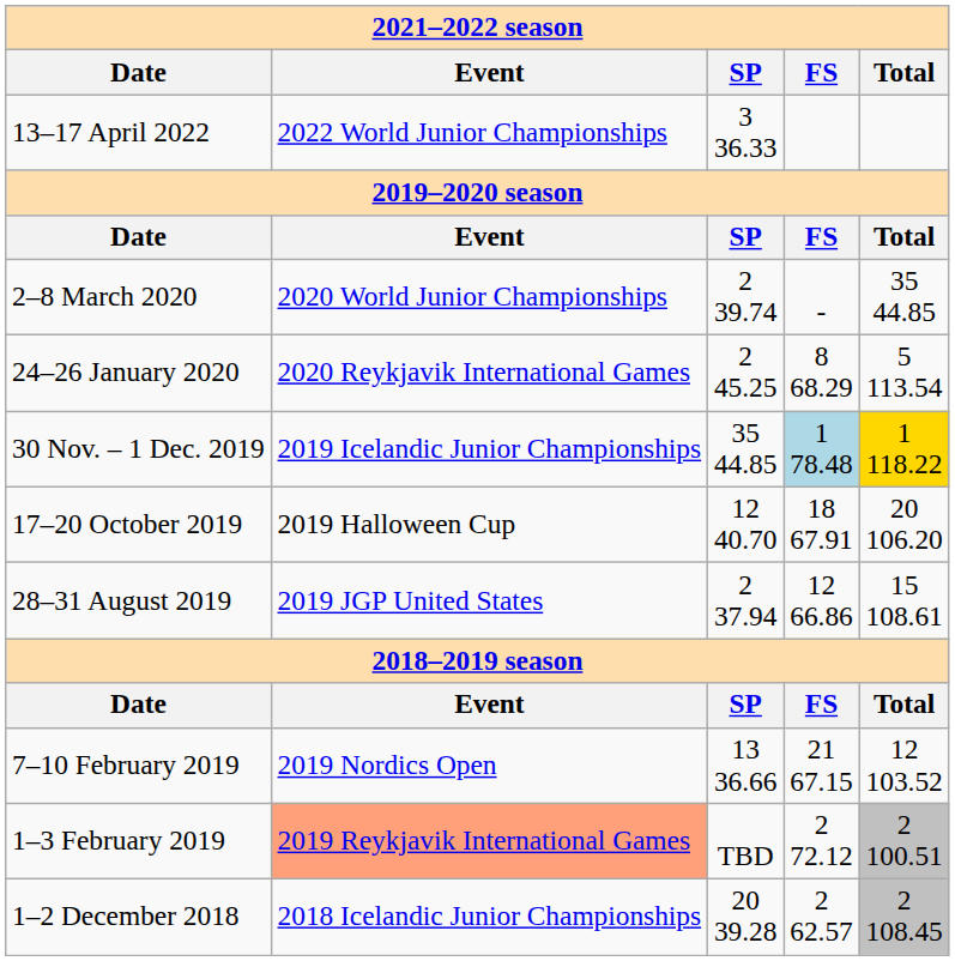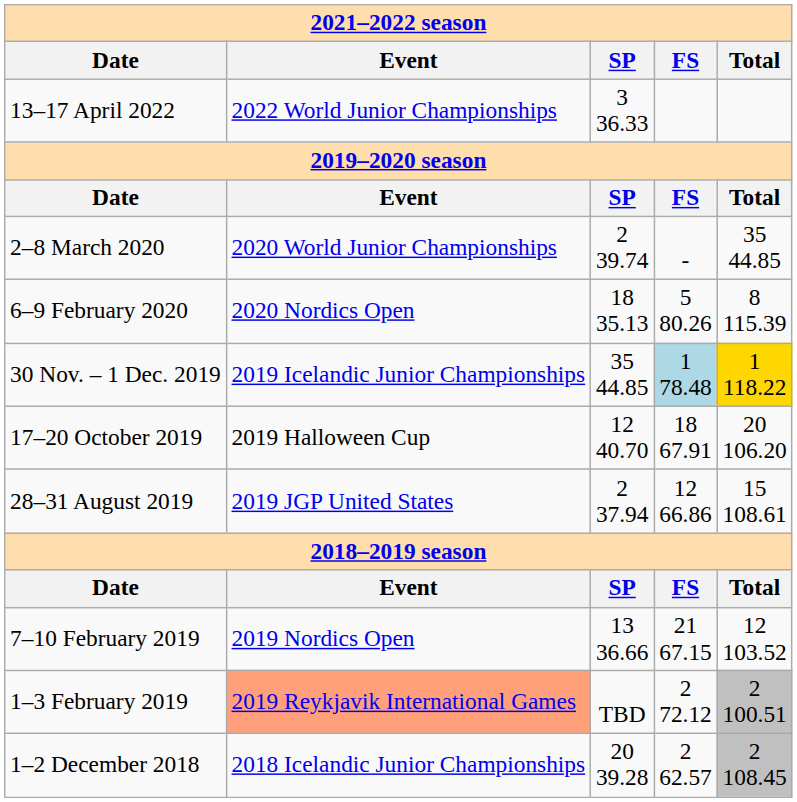+ row: 6–9 February 2020 | 2020 Nordics Open | 18 35.13 | 5 80.26 | 8 115.39
- row: 24–26 January 2020 | 2020 Reykjavik International Games | 2 45.25 | 8 68.29 | 5 113.54
